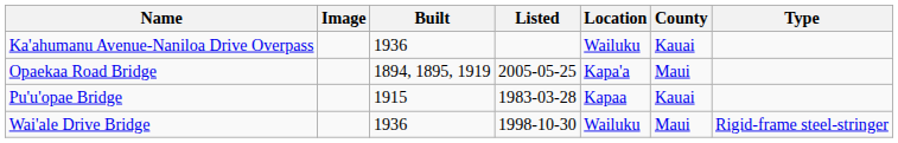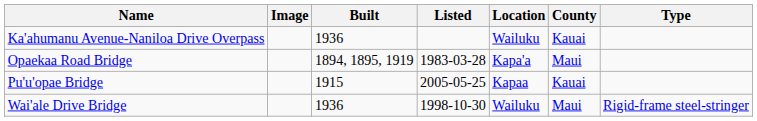Opaekaa Road Bridge | Listed: 2005-05-25 -> 1983-03-28
Pu'u'opae Bridge | Listed: 1983-03-28 -> 2005-05-25
